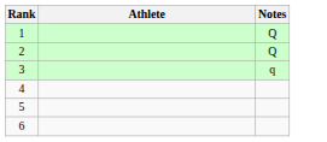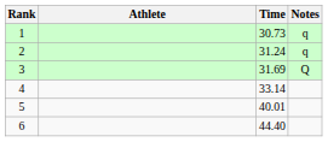+ column: Time | 30.73 | 31.24 | 31.69 | 33.14 | 40.01 | 44.40
1 | Notes: Q -> q
2 | Notes: Q -> q
3 | Notes: q -> Q
